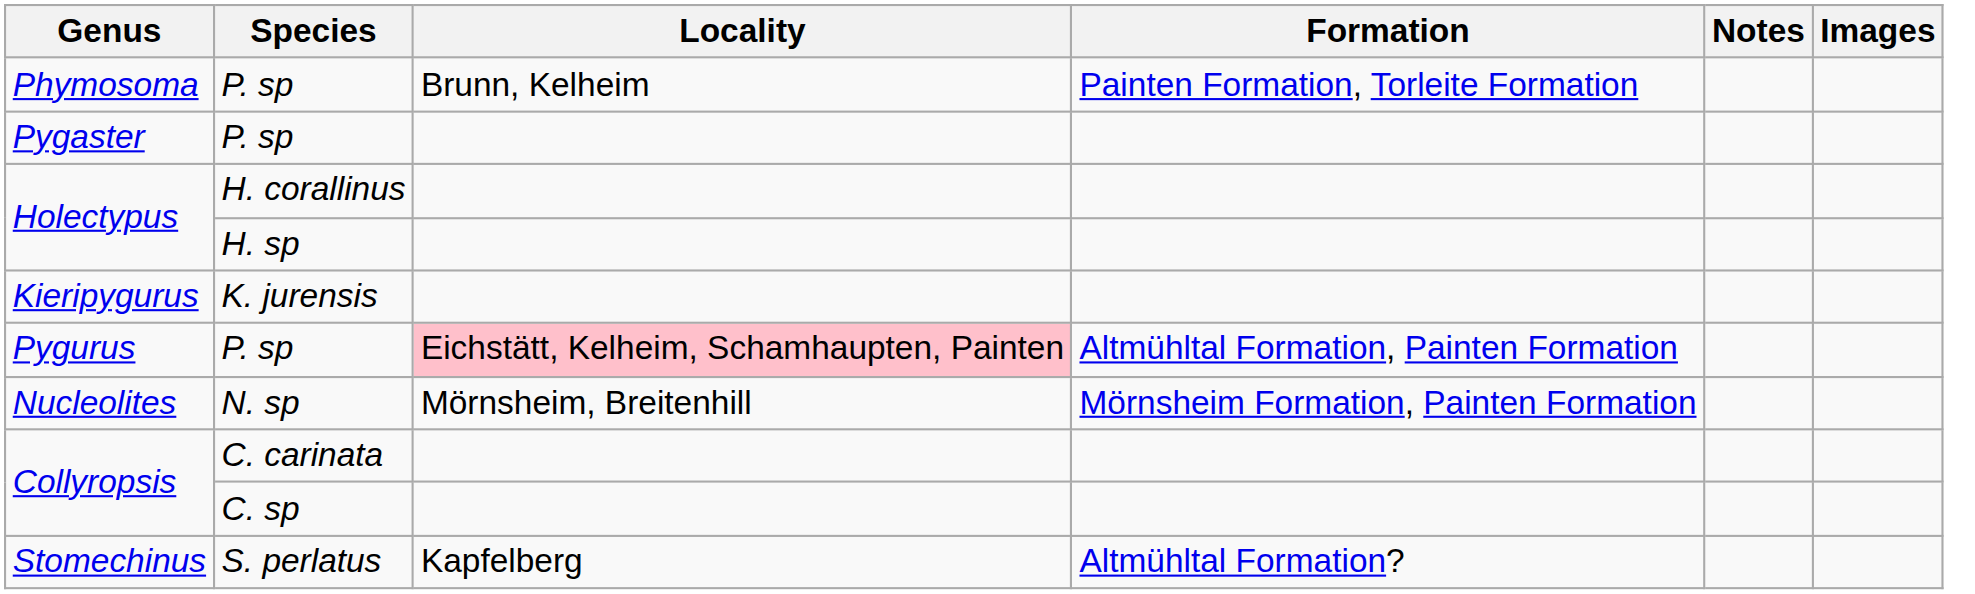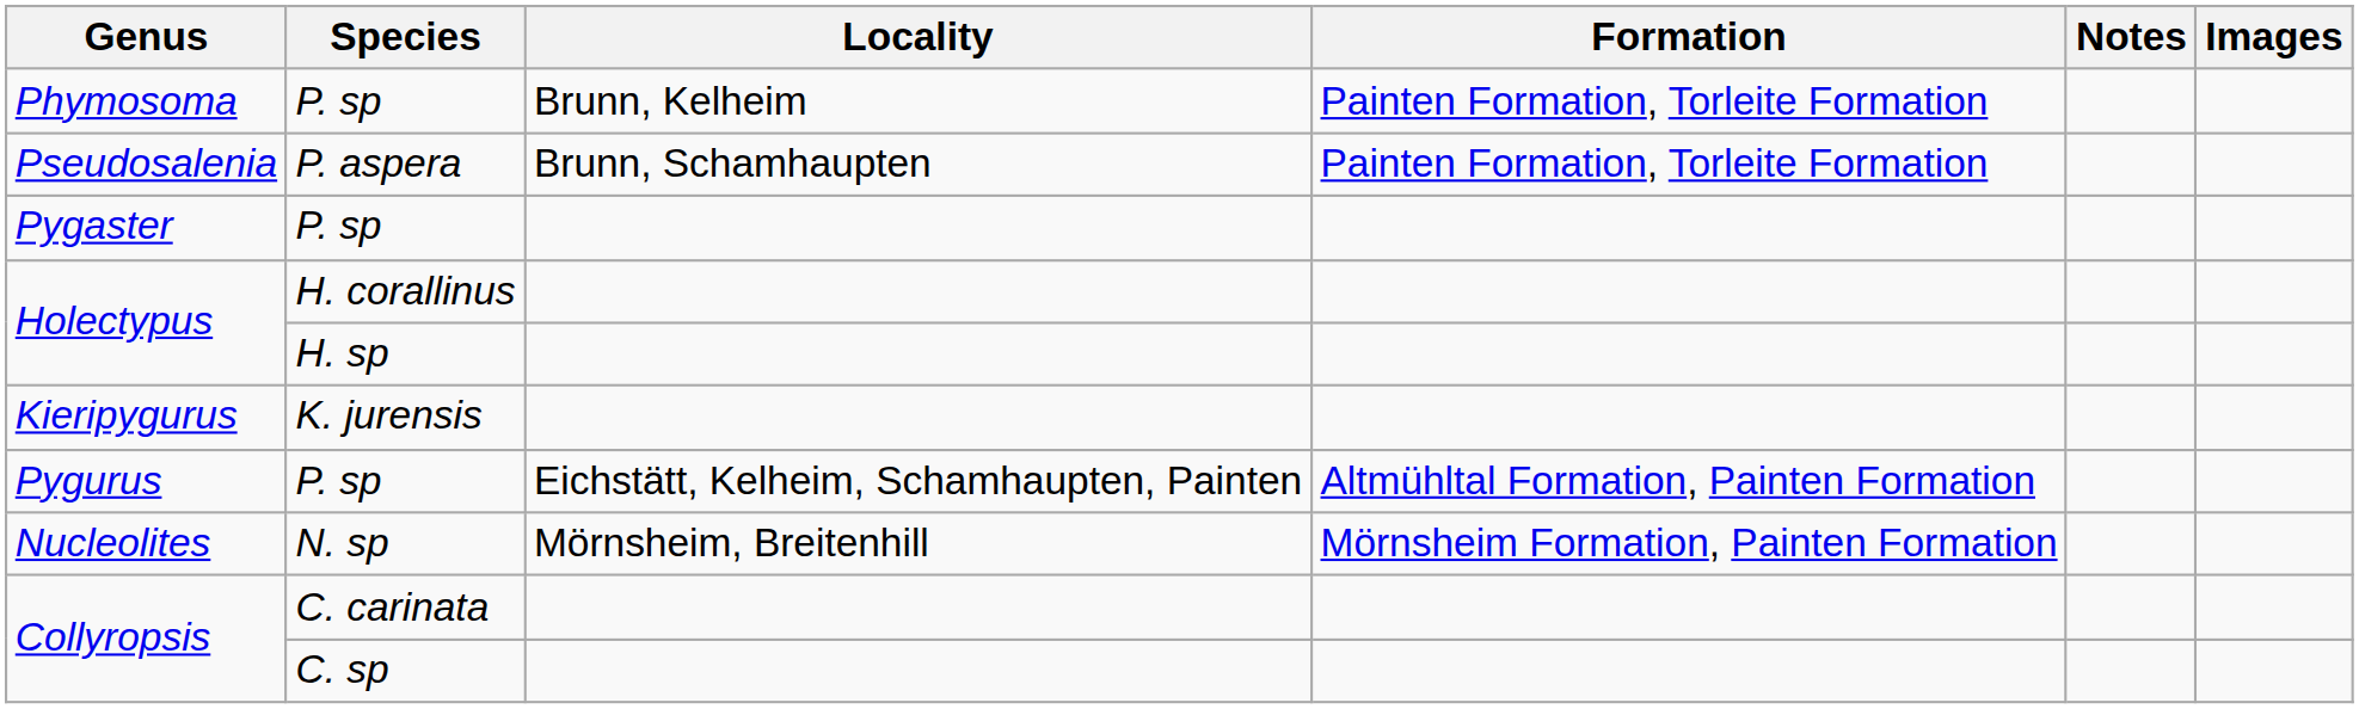+ row: Pseudosalenia | P. aspera | Brunn, Schamhaupten | Painten Formation, Torleite Formation
Pygurus | Locality: pink background -> no background
- row: Stomechinus | S. perlatus | Kapfelberg | Altmühltal Formation?
